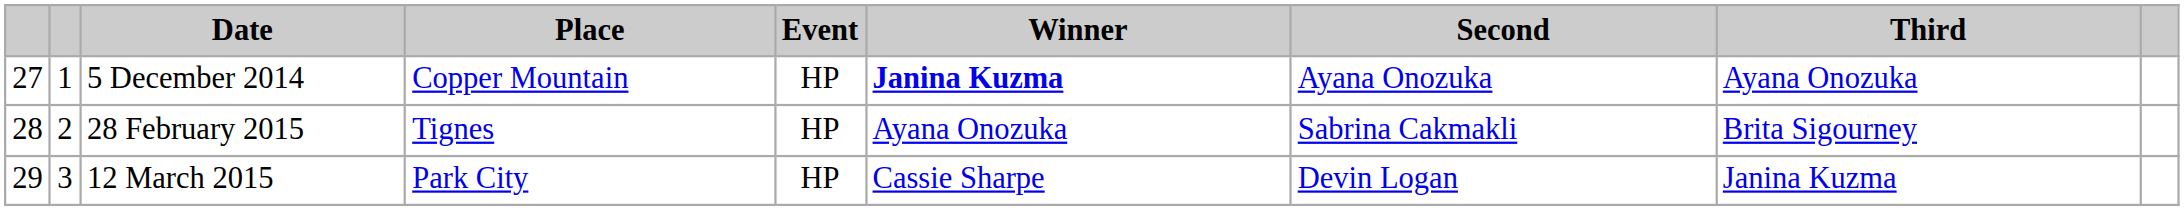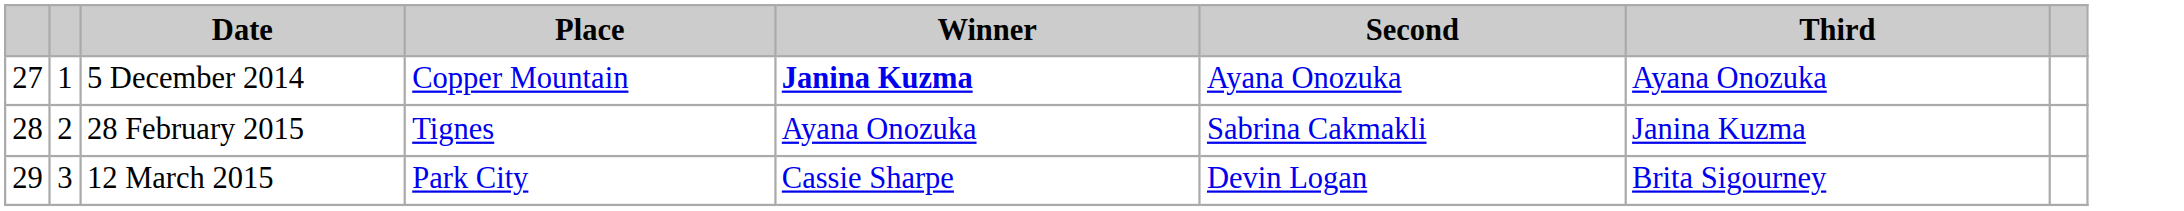- column: Event | HP | HP | HP
28 February 2015 | Third: Brita Sigourney -> Janina Kuzma
12 March 2015 | Third: Janina Kuzma -> Brita Sigourney
